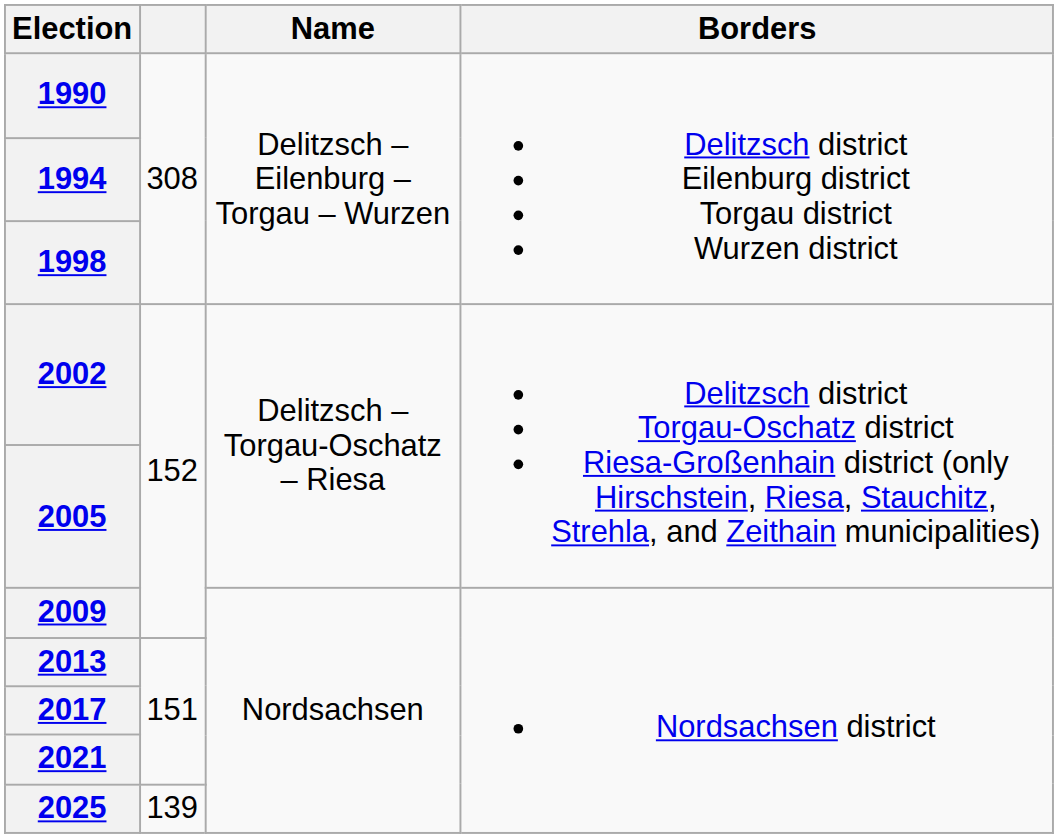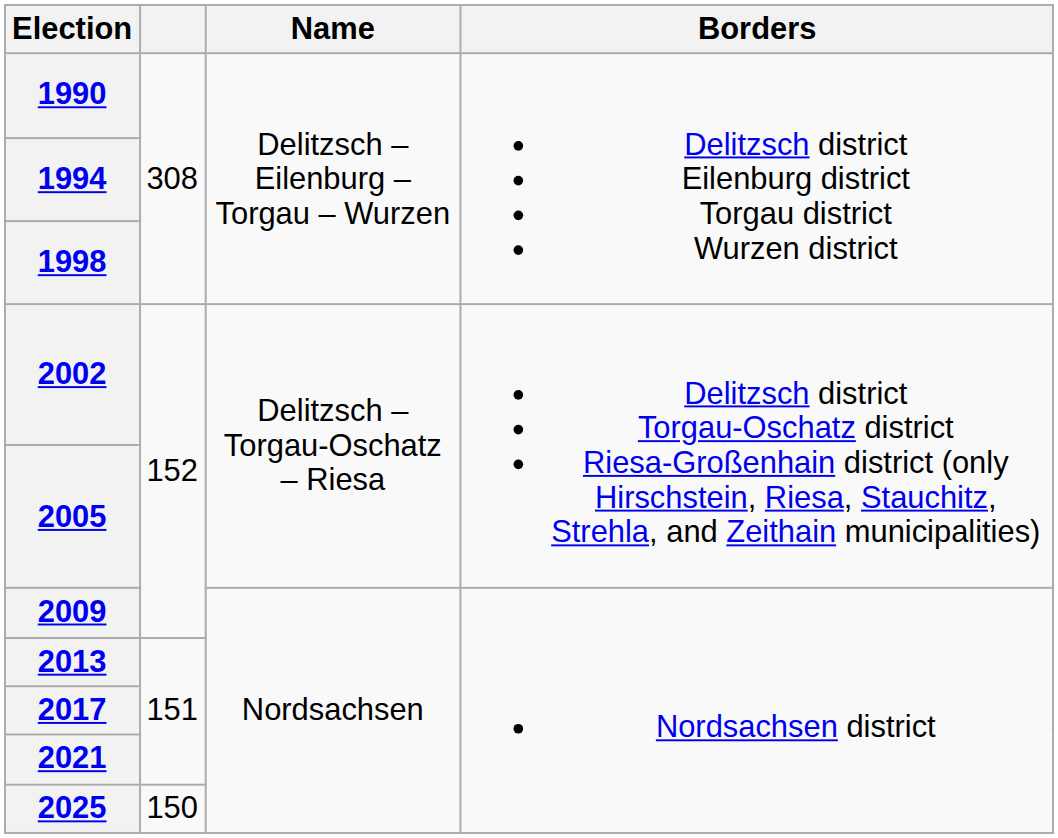2025 | column 2: 139 -> 150
